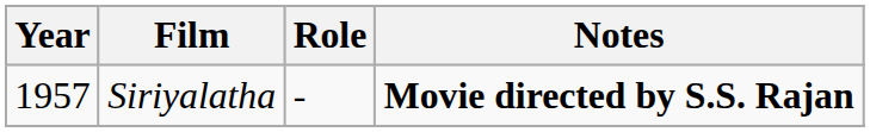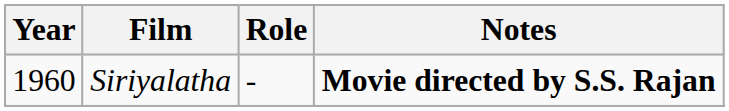Siriyalatha | Year: 1957 -> 1960
